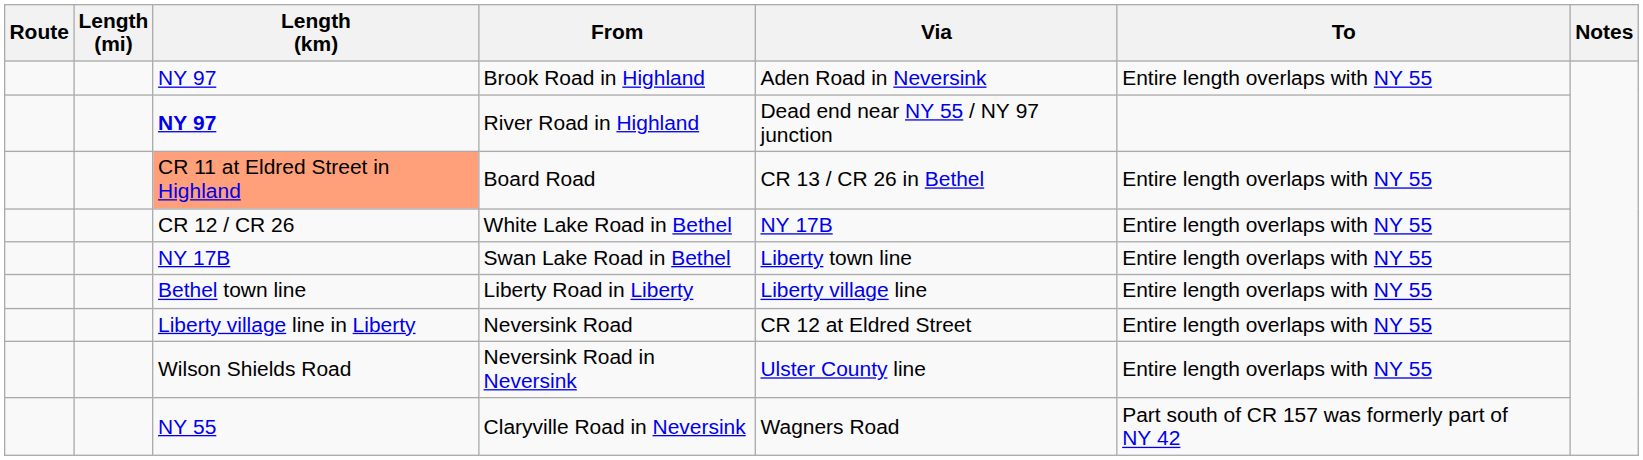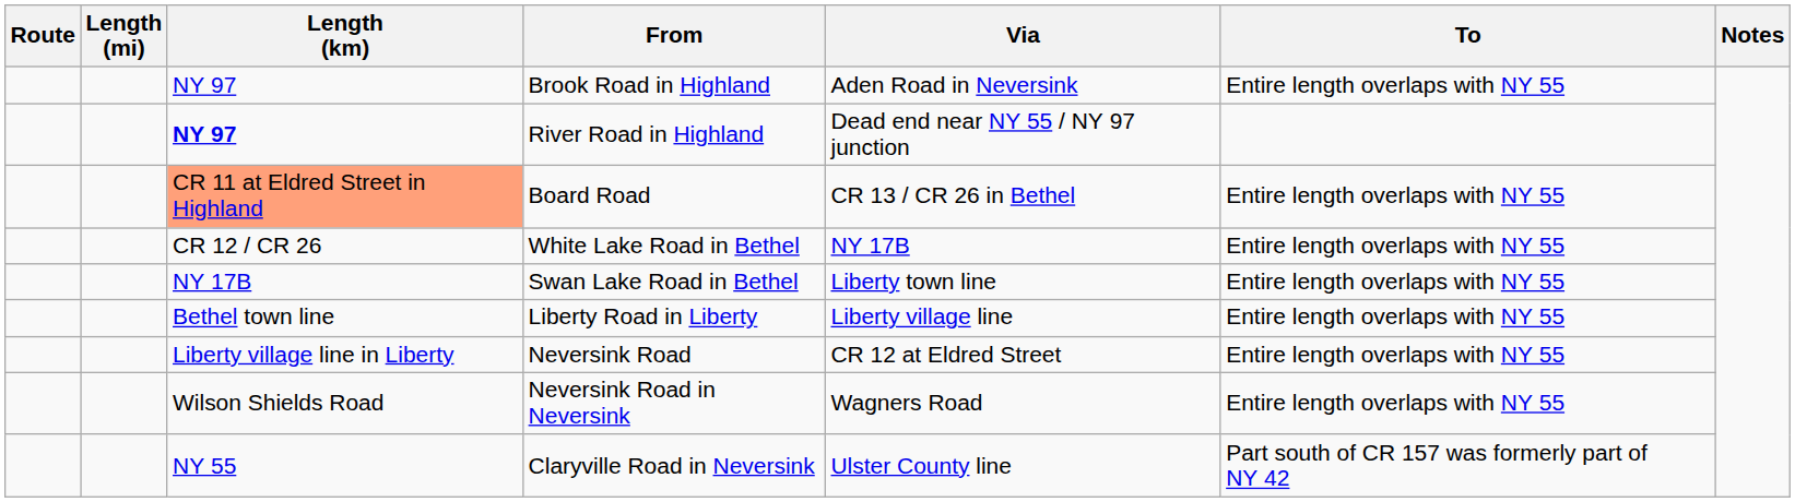Neversink Road in Neversink | Via: Ulster County line -> Wagners Road
Claryville Road in Neversink | Via: Wagners Road -> Ulster County line
